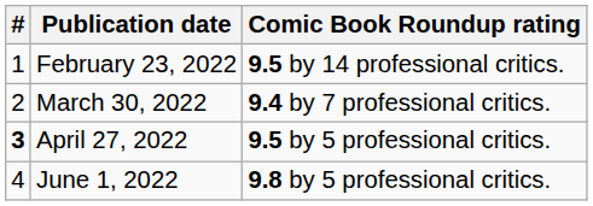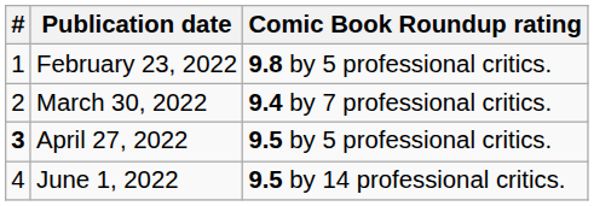February 23, 2022 | Comic Book Roundup rating: 9.5 by 14 professional critics. -> 9.8 by 5 professional critics.
June 1, 2022 | Comic Book Roundup rating: 9.8 by 5 professional critics. -> 9.5 by 14 professional critics.
